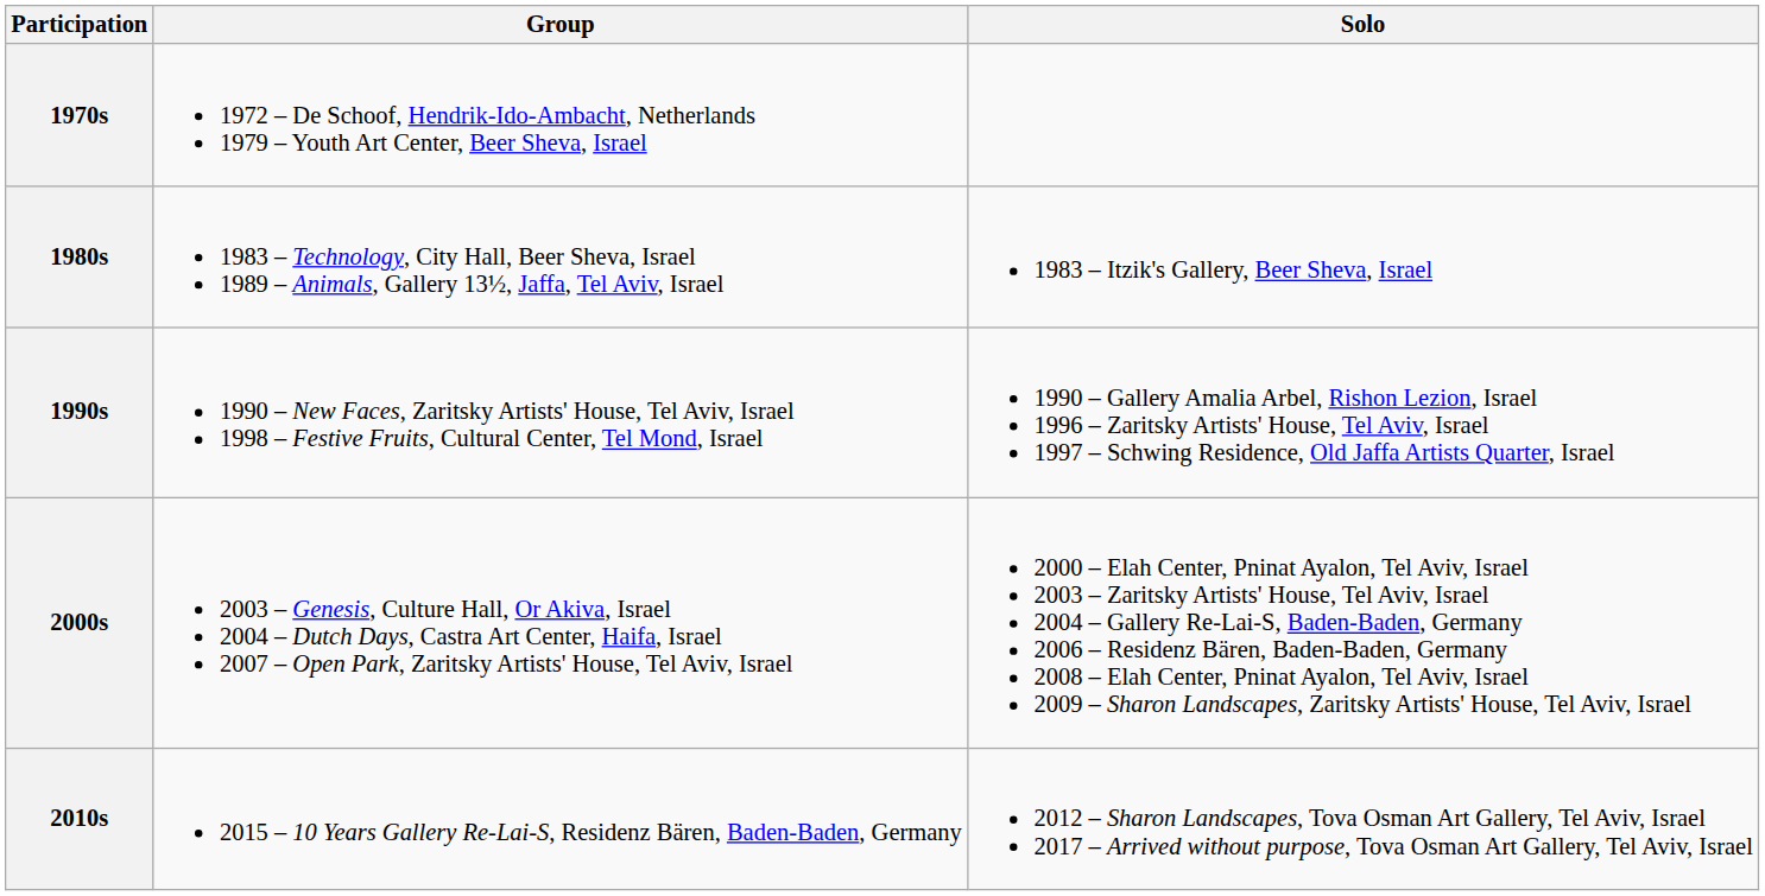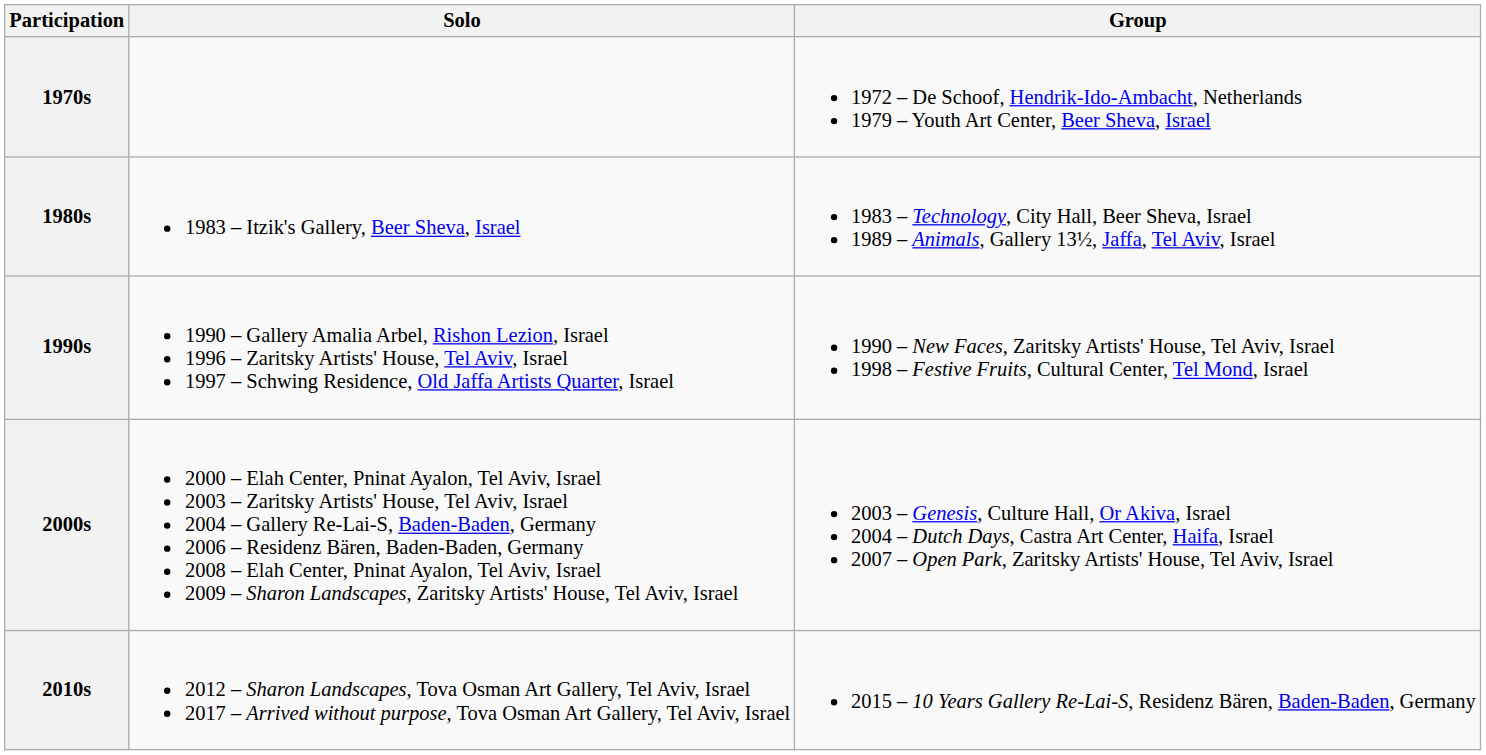columns swapped: Solo <-> Group
